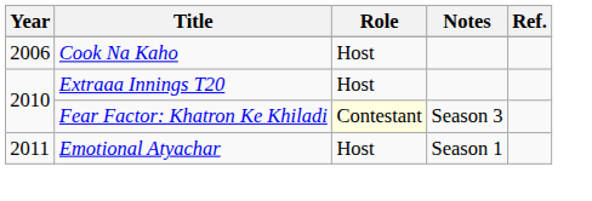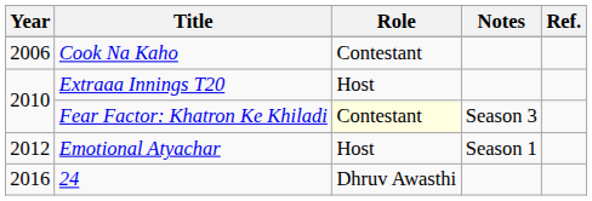Cook Na Kaho | Role: Host -> Contestant
Emotional Atyachar | Year: 2011 -> 2012
+ row: 2016 | 24 | Dhruv Awasthi
